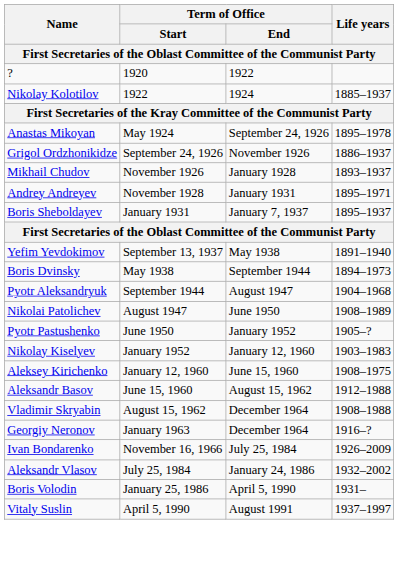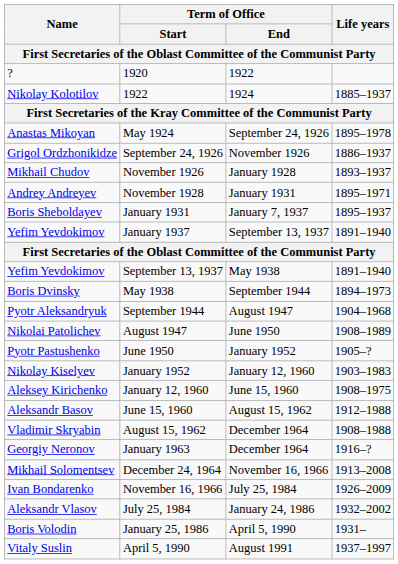+ row: Yefim Yevdokimov | January 1937 | September 13, 1937 | 1891–1940
+ row: Mikhail Solomentsev | December 24, 1964 | November 16, 1966 | 1913–2008
